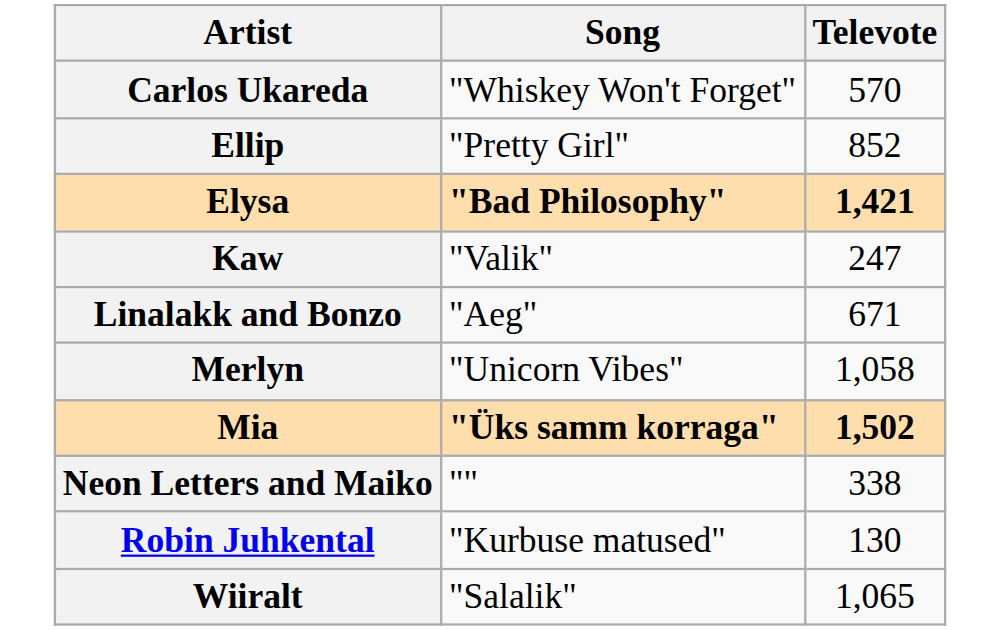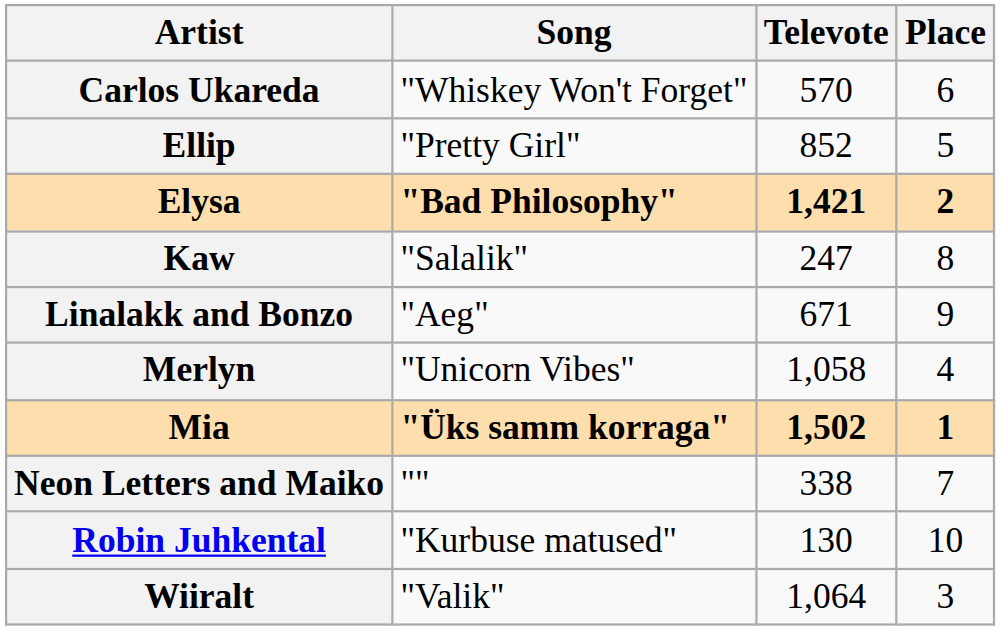+ column: Place | 6 | 5 | 2 | 8 | 9 | 4 | 1 | 7 | 10 | 3
Kaw | Song: "Valik" -> "Salalik"
Wiiralt | Song: "Salalik" -> "Valik"
Wiiralt | Televote: 1,065 -> 1,064
